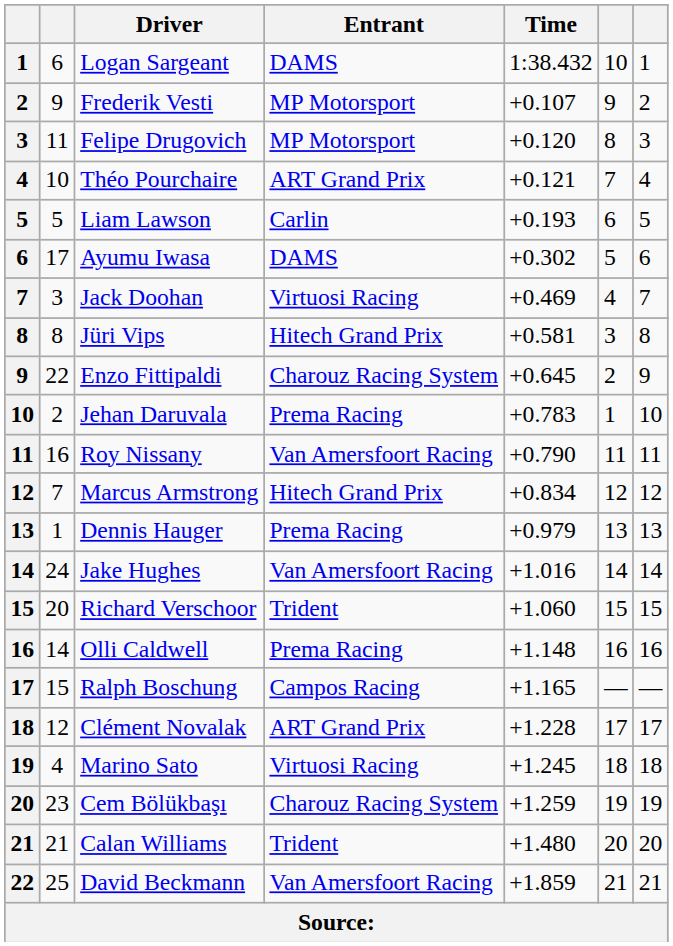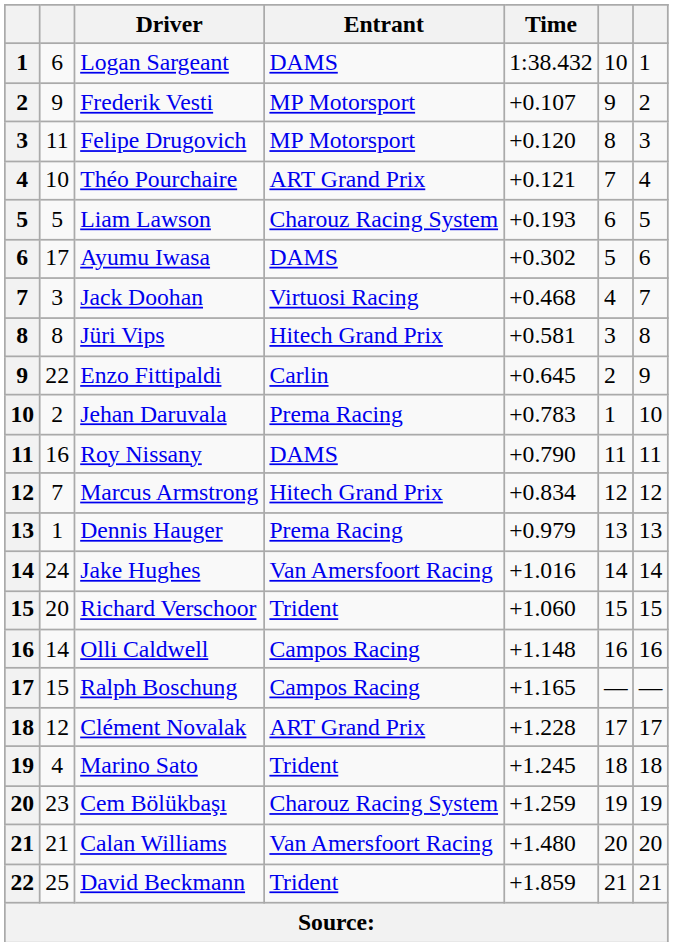Liam Lawson | Entrant: Carlin -> Charouz Racing System
Jack Doohan | Time: +0.469 -> +0.468
Enzo Fittipaldi | Entrant: Charouz Racing System -> Carlin
Roy Nissany | Entrant: Van Amersfoort Racing -> DAMS
Olli Caldwell | Entrant: Prema Racing -> Campos Racing
Marino Sato | Entrant: Virtuosi Racing -> Trident
Calan Williams | Entrant: Trident -> Van Amersfoort Racing
David Beckmann | Entrant: Van Amersfoort Racing -> Trident
